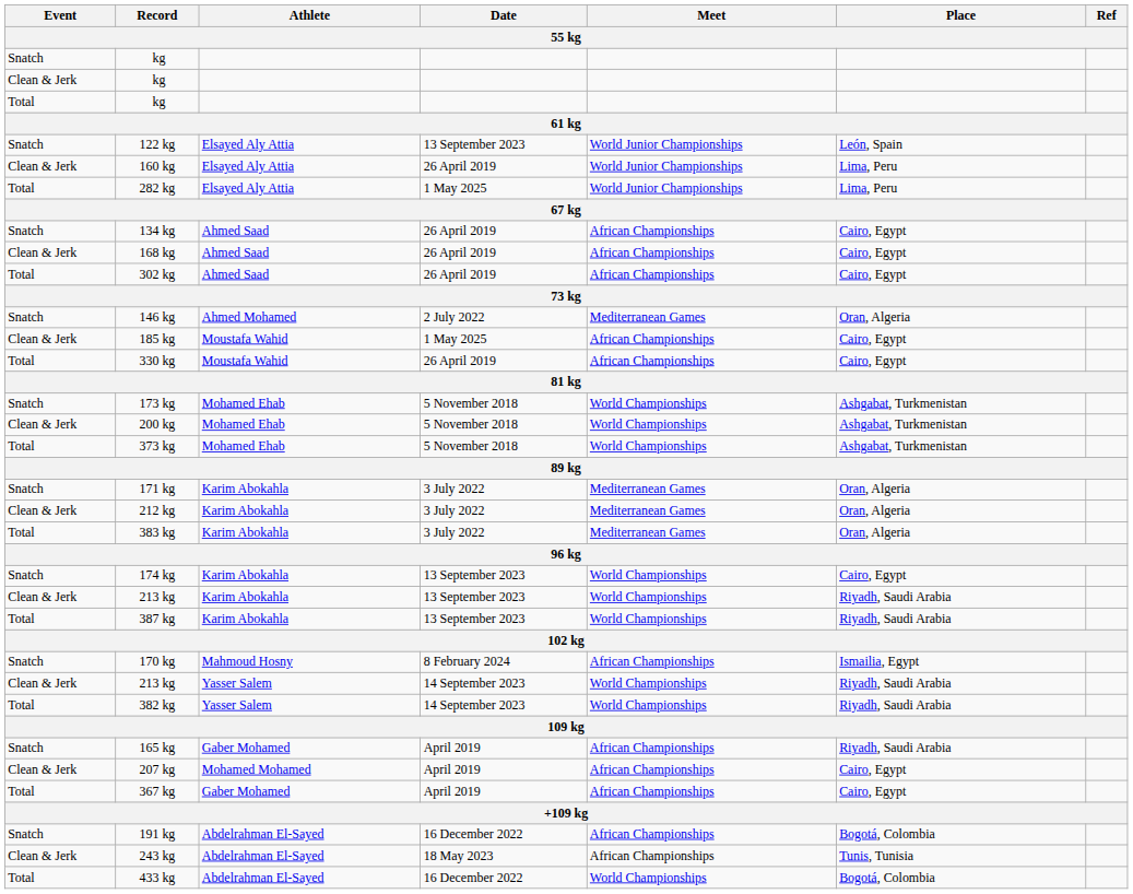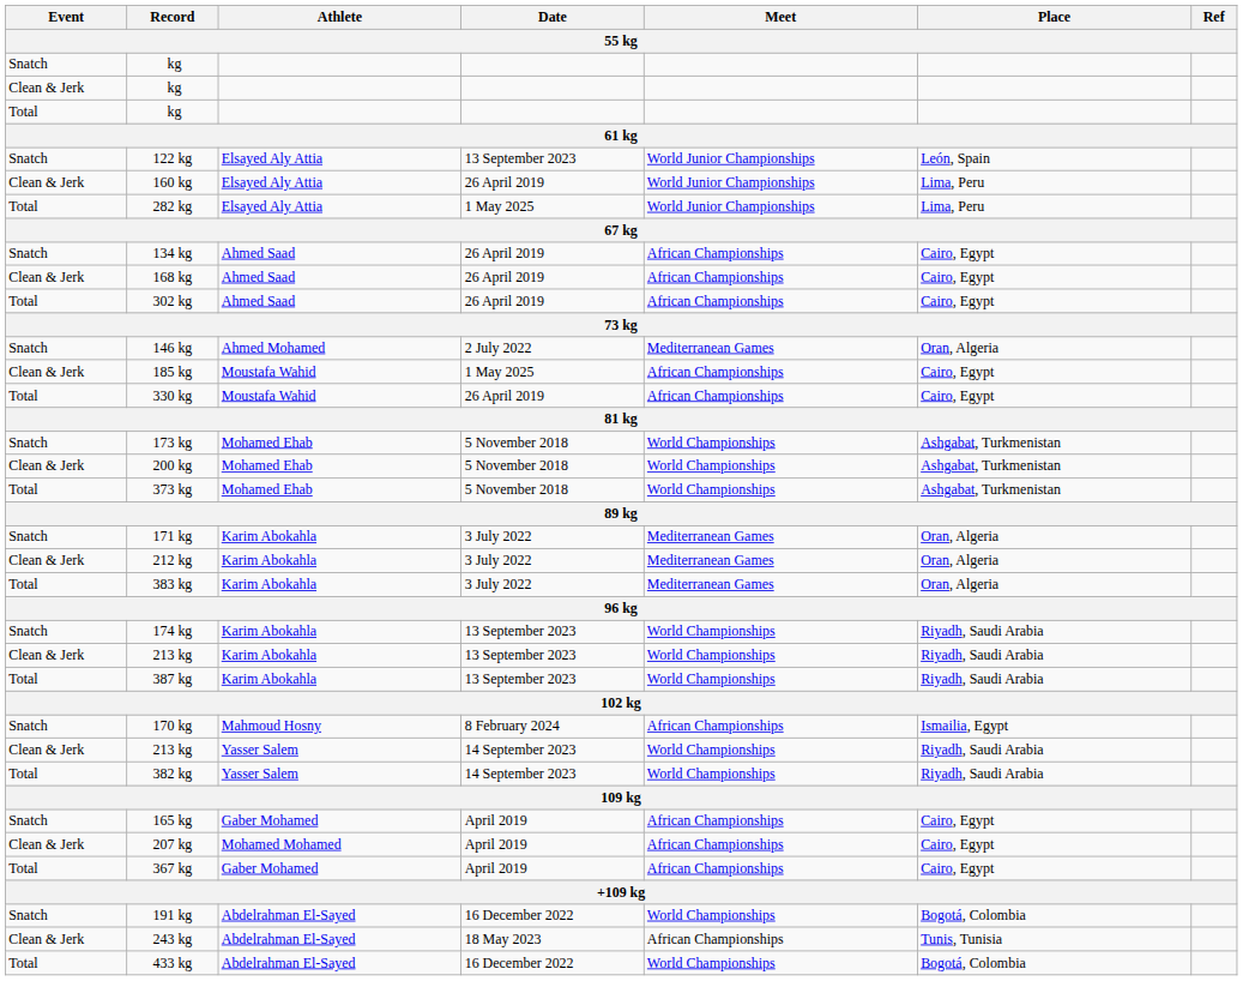174 kg | Place: Cairo, Egypt -> Riyadh, Saudi Arabia
165 kg | Place: Riyadh, Saudi Arabia -> Cairo, Egypt
191 kg | Meet: African Championships -> World Championships
